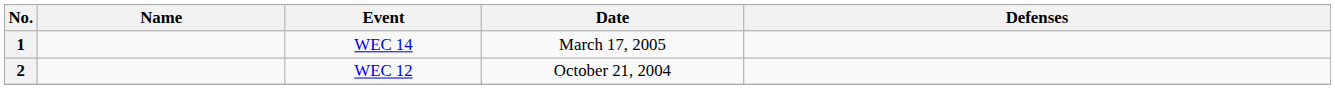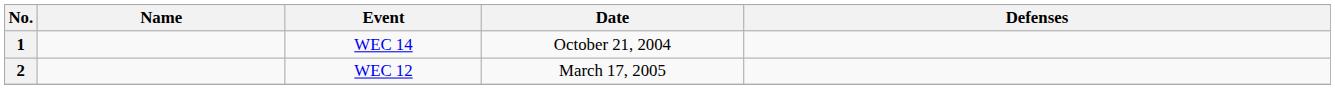1 | Date: March 17, 2005 -> October 21, 2004
2 | Date: October 21, 2004 -> March 17, 2005
